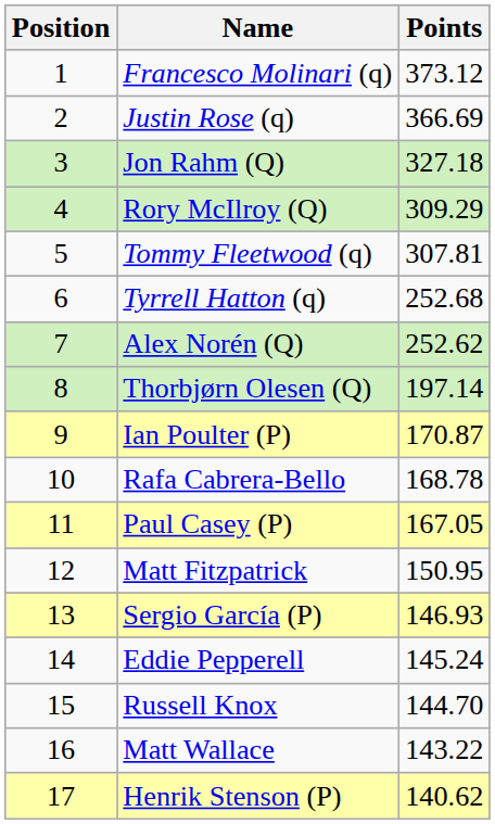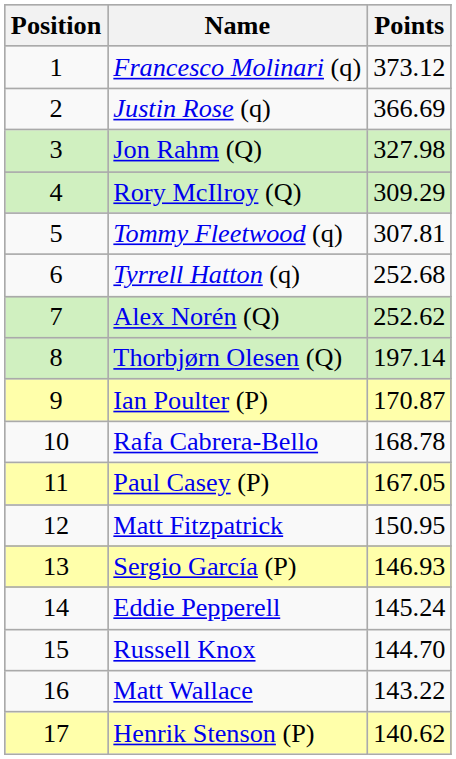Jon Rahm (Q) | Points: 327.18 -> 327.98
